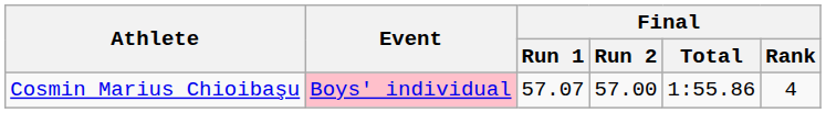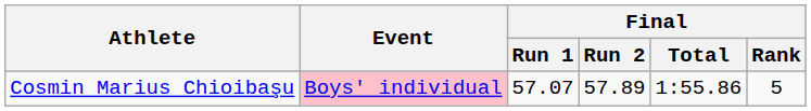Cosmin Marius Chioibaşu | Final / Run 2: 57.00 -> 57.89
Cosmin Marius Chioibaşu | Final / Rank: 4 -> 5
